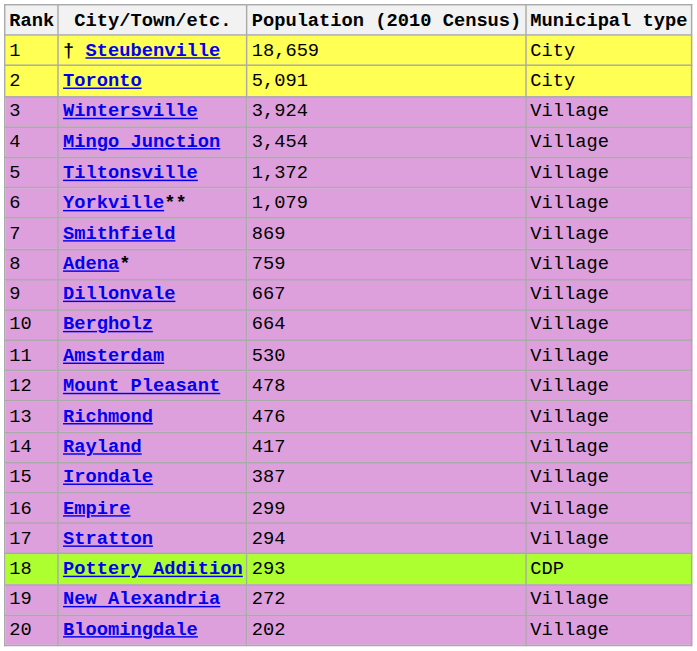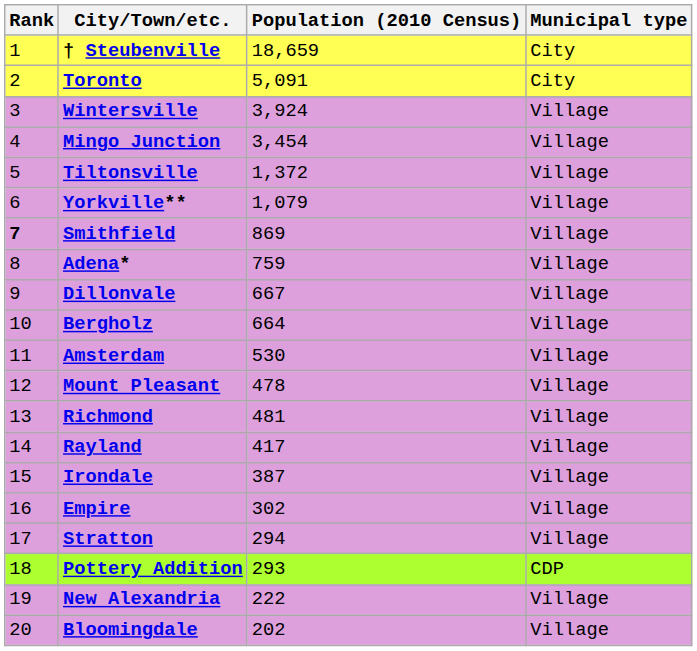Smithfield | Rank: normal -> bold
Richmond | Population (2010 Census): 476 -> 481
Empire | Population (2010 Census): 299 -> 302
New Alexandria | Population (2010 Census): 272 -> 222
